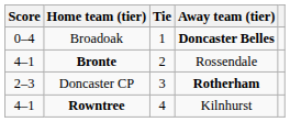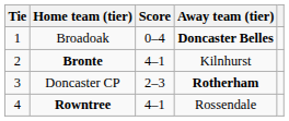columns swapped: Tie <-> Score
Bronte | Away team (tier): Rossendale -> Kilnhurst
Rowntree | Away team (tier): Kilnhurst -> Rossendale
